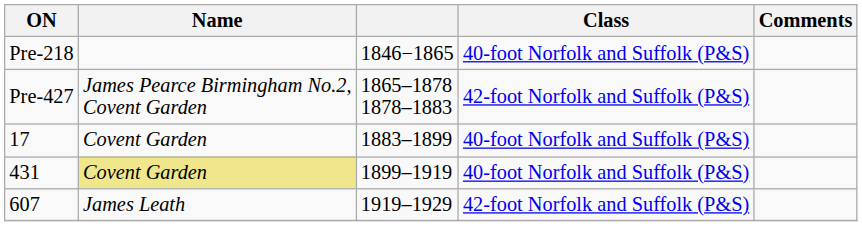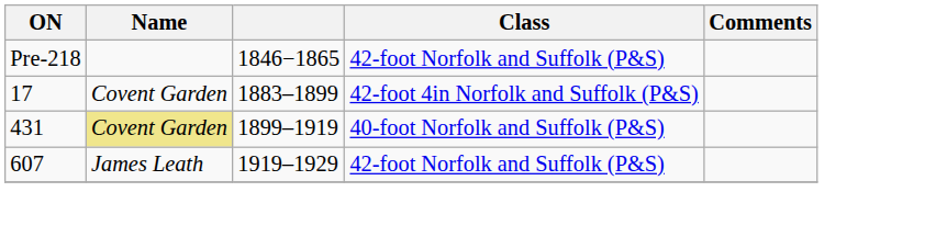Pre-218 | Class: 40-foot Norfolk and Suffolk (P&S) -> 42-foot Norfolk and Suffolk (P&S)
- row: Pre-427 | James Pearce Birmingham No.2, Covent Garden | 1865–1878 1878–1883 | 42-foot Norfolk and Suffolk (P&S)
17 | Class: 40-foot Norfolk and Suffolk (P&S) -> 42-foot 4in Norfolk and Suffolk (P&S)
